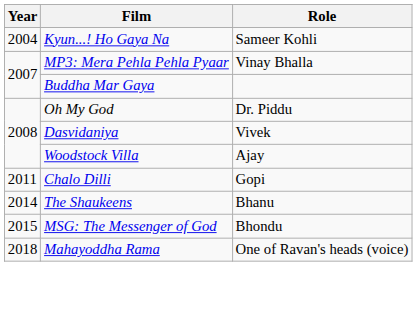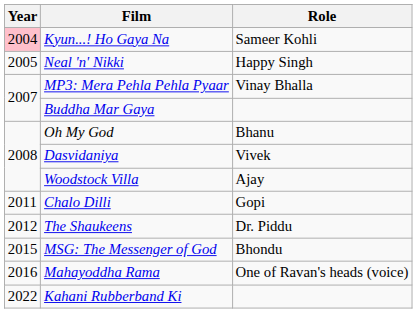Kyun...! Ho Gaya Na | Year: no background -> pink background
+ row: 2005 | Neal 'n' Nikki | Happy Singh
Oh My God | Role: Dr. Piddu -> Bhanu
The Shaukeens | Year: 2014 -> 2012
The Shaukeens | Role: Bhanu -> Dr. Piddu
Mahayoddha Rama | Year: 2018 -> 2016
+ row: 2022 | Kahani Rubberband Ki
